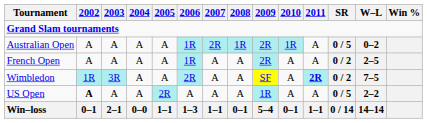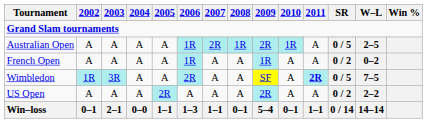Australian Open | W–L: 0–2 -> 2–5
French Open | 2009: 2R -> 1R
French Open | W–L: 2–5 -> 0–2
Wimbledon | SR: 0 / 2 -> 0 / 5
US Open | 2002: bold -> normal
US Open | 2009: 1R -> 2R
US Open | SR: 0 / 5 -> 0 / 2
